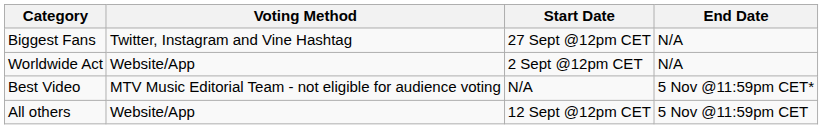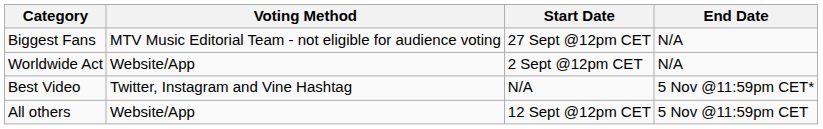Biggest Fans | Voting Method: Twitter, Instagram and Vine Hashtag -> MTV Music Editorial Team - not eligible for audience voting
Best Video | Voting Method: MTV Music Editorial Team - not eligible for audience voting -> Twitter, Instagram and Vine Hashtag
